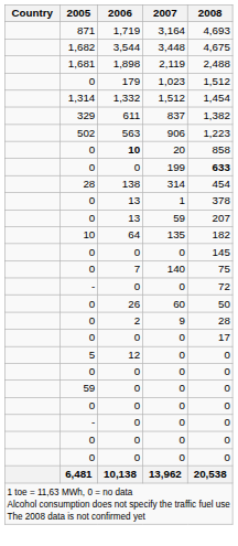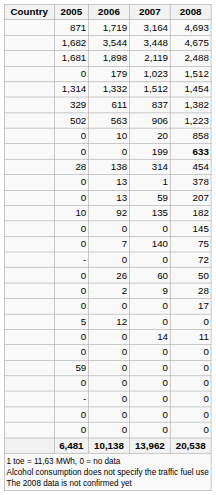20 | 2006: bold -> normal
135 | 2006: 64 -> 92
+ row: 0 | 0 | 14 | 11
